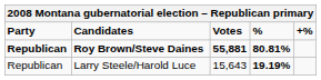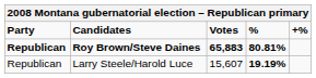Roy Brown/Steve Daines | Votes: 55,881 -> 65,883
Larry Steele/Harold Luce | Votes: 15,643 -> 15,607
